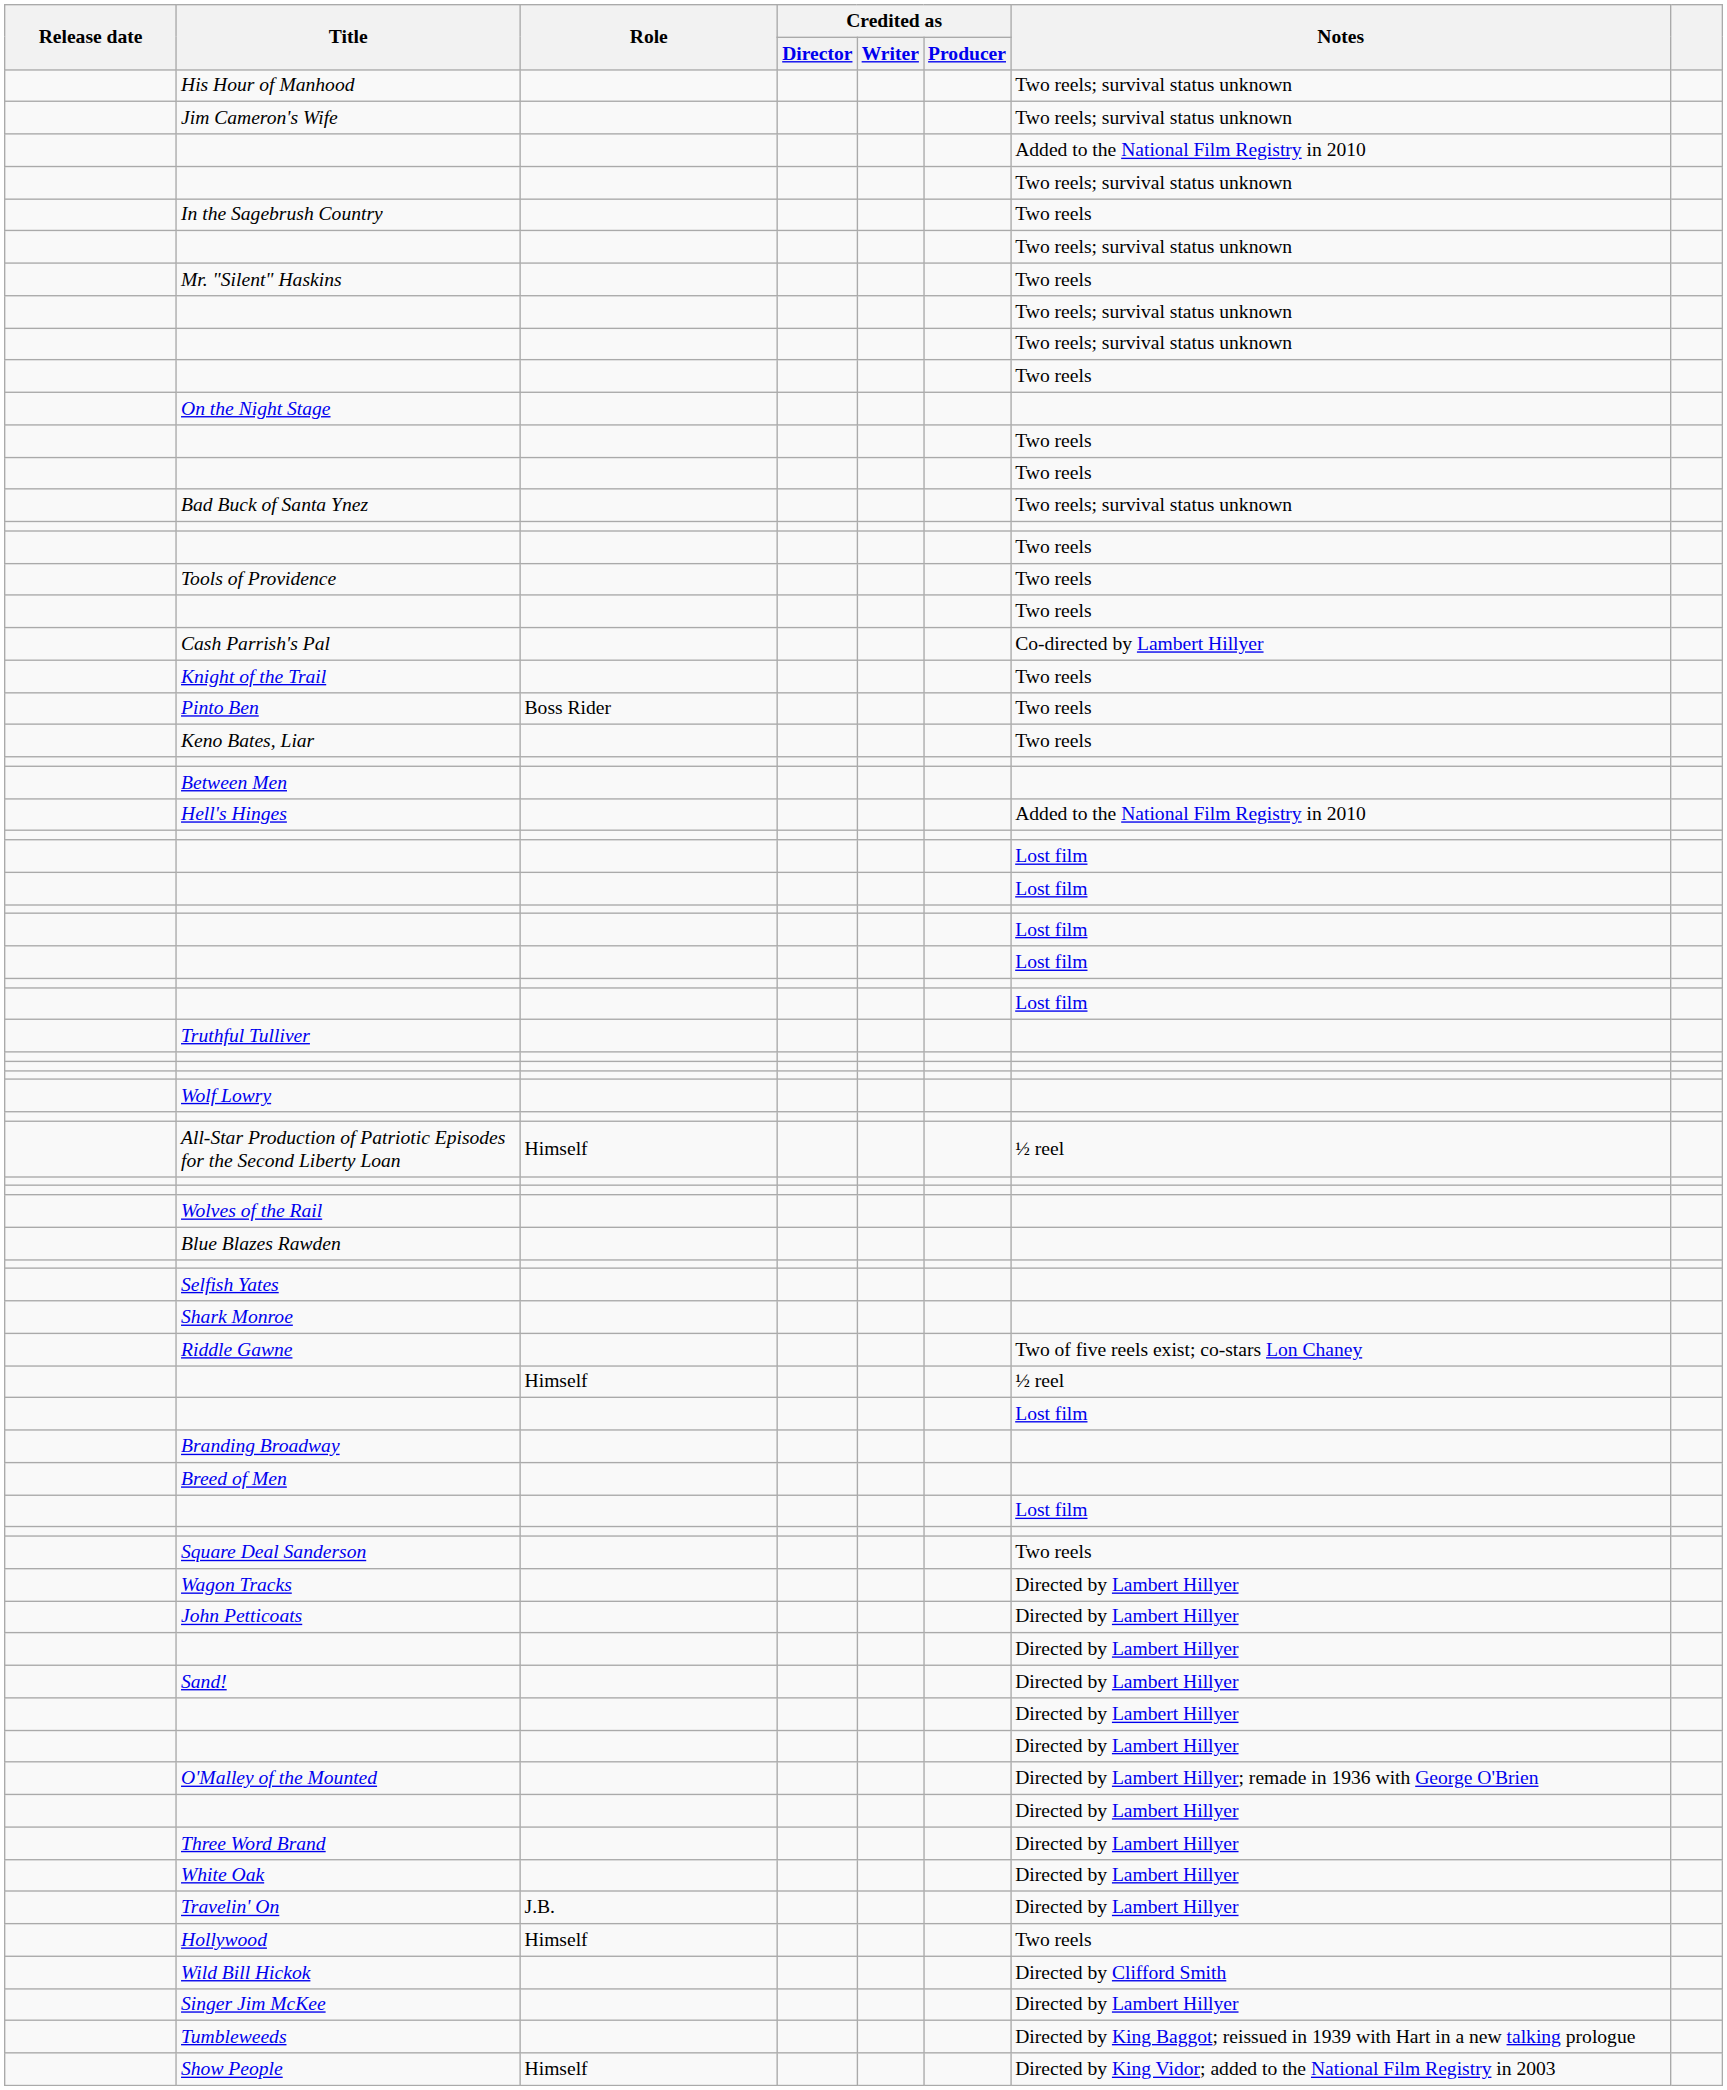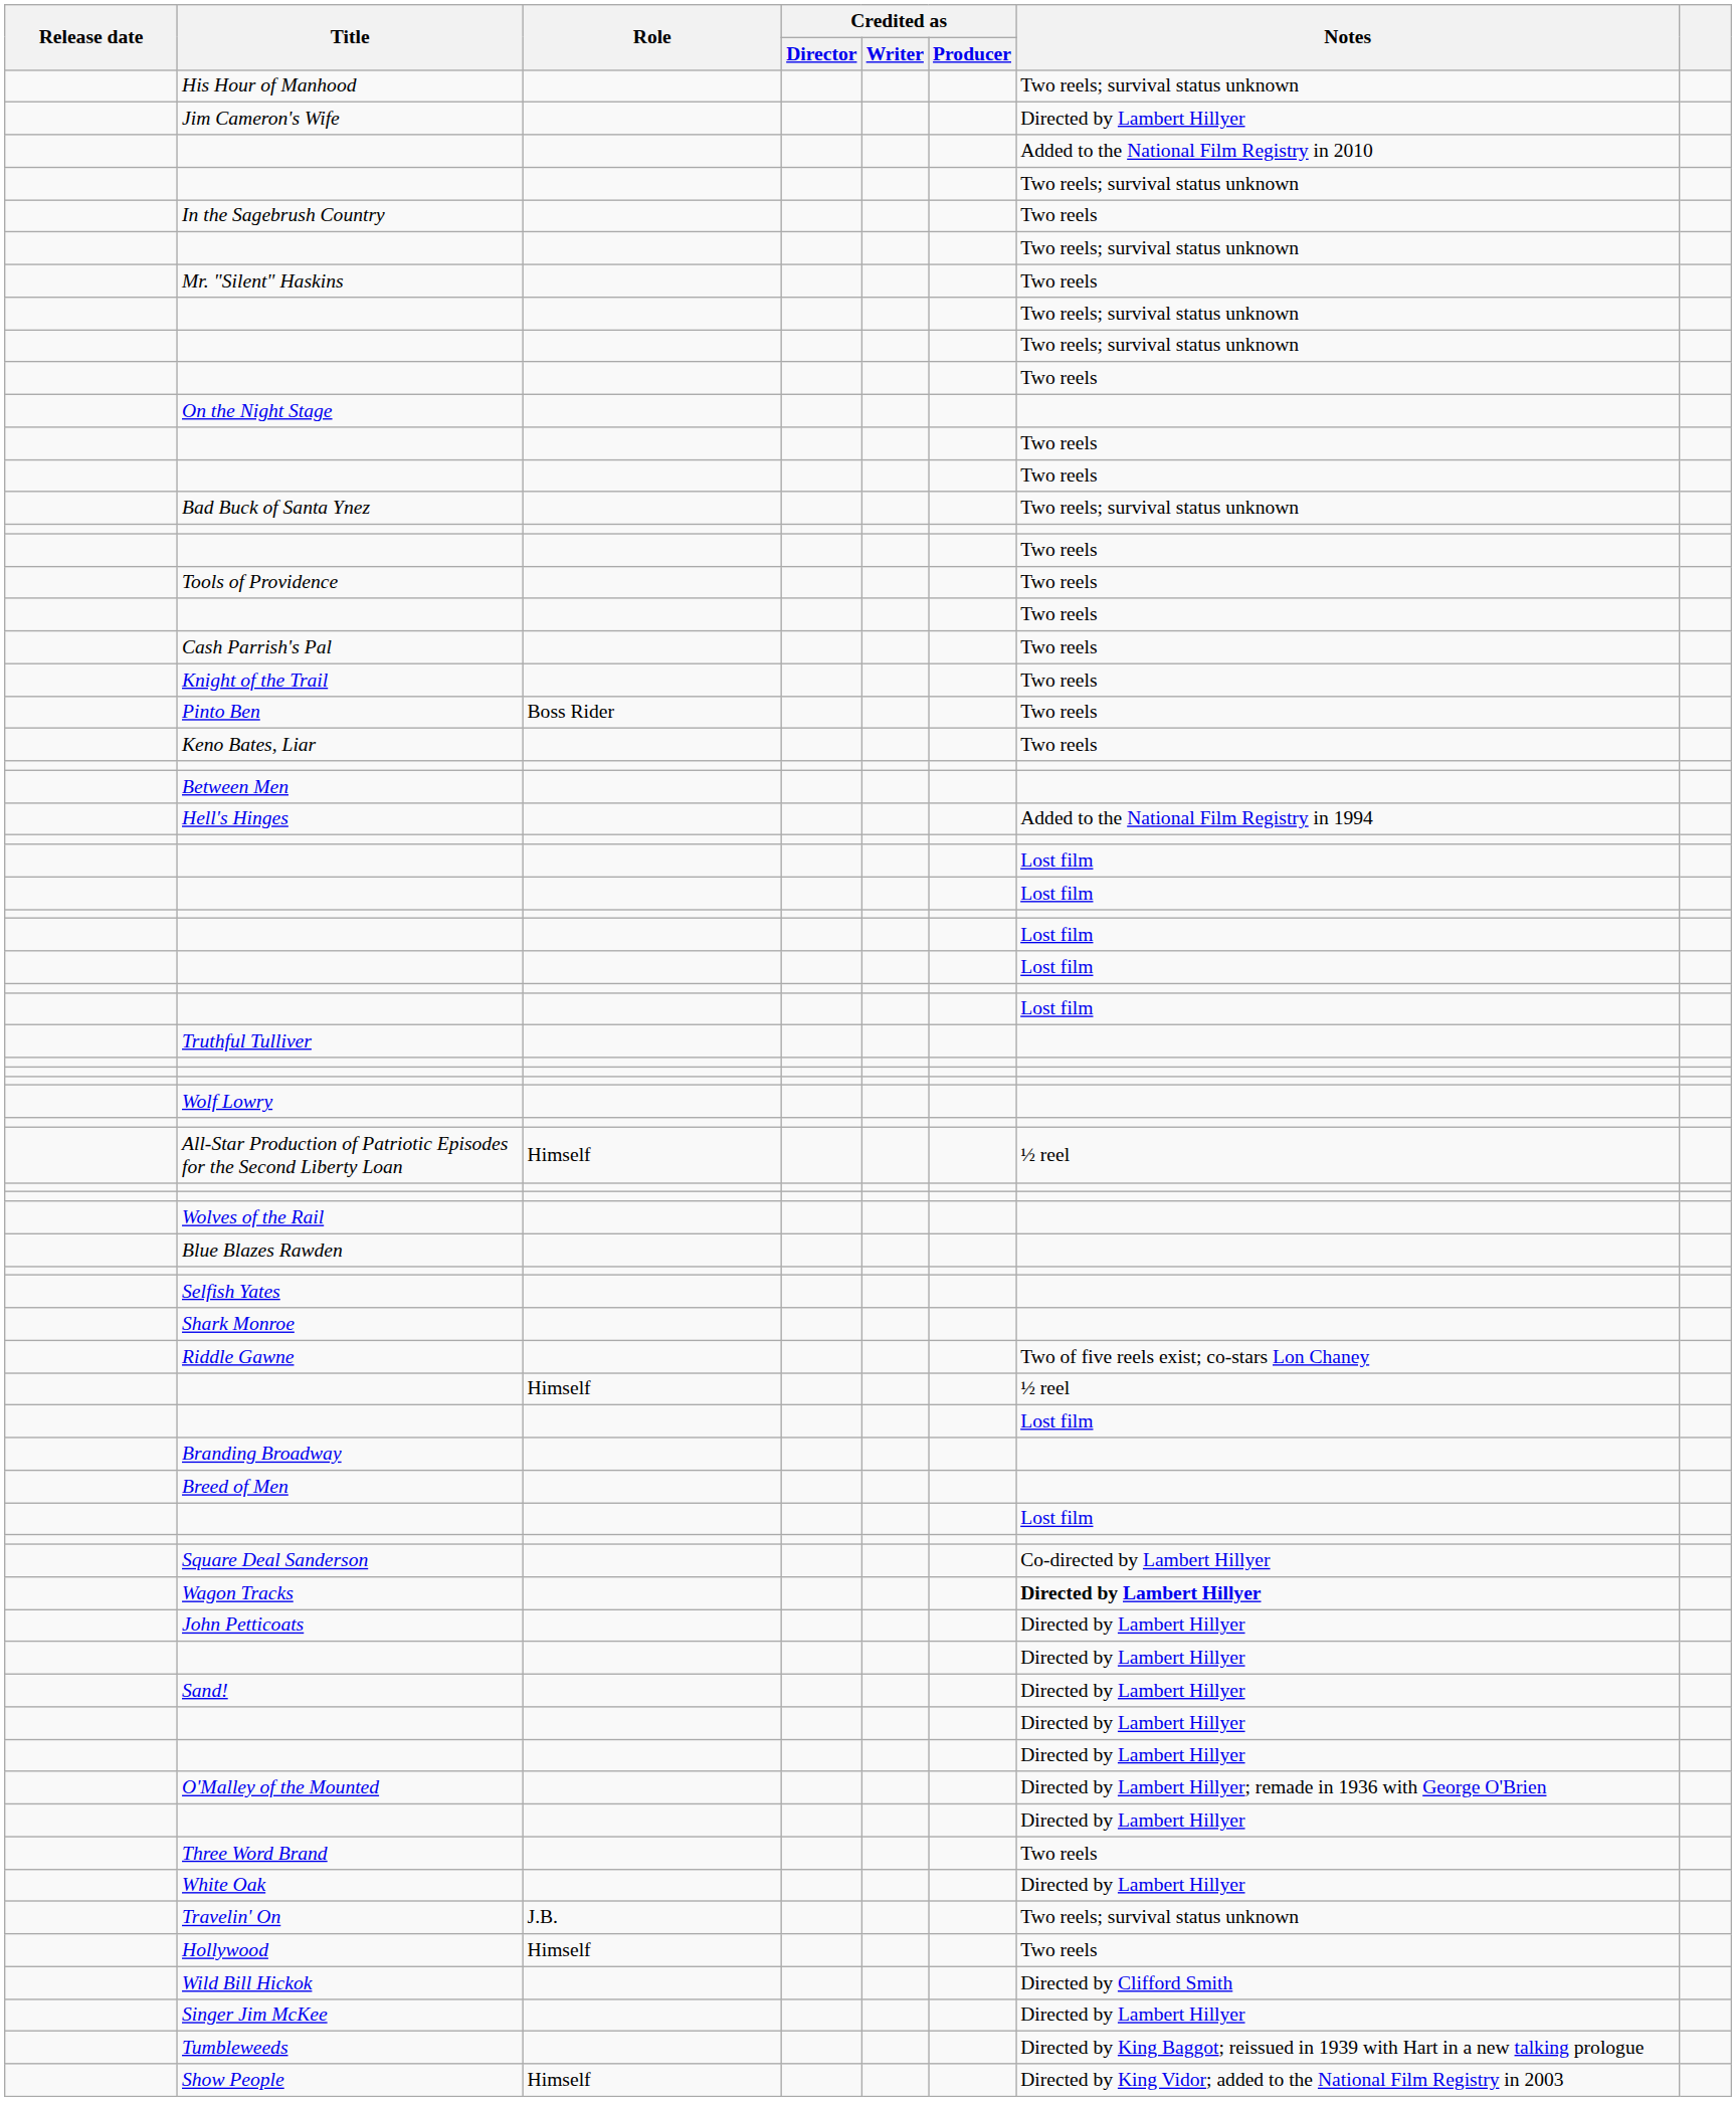Jim Cameron's Wife | Notes: Two reels; survival status unknown -> Directed by Lambert Hillyer
Cash Parrish's Pal | Notes: Co-directed by Lambert Hillyer -> Two reels
Hell's Hinges | Notes: Added to the National Film Registry in 2010 -> Added to the National Film Registry in 1994
Square Deal Sanderson | Notes: Two reels -> Co-directed by Lambert Hillyer
Wagon Tracks | Notes: normal -> bold
Three Word Brand | Notes: Directed by Lambert Hillyer -> Two reels
Travelin' On | Notes: Directed by Lambert Hillyer -> Two reels; survival status unknown
